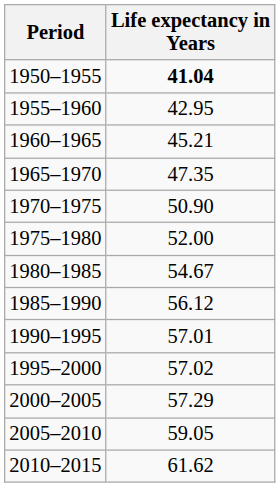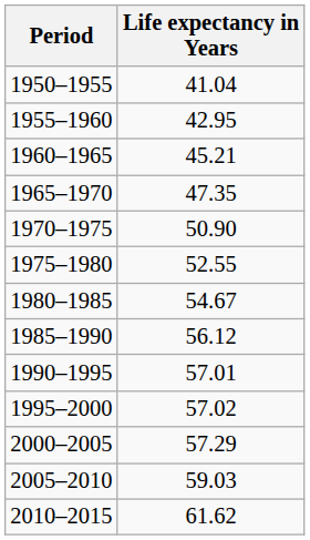1950–1955 | Life expectancy in Years: bold -> normal
1975–1980 | Life expectancy in Years: 52.00 -> 52.55
2005–2010 | Life expectancy in Years: 59.05 -> 59.03
